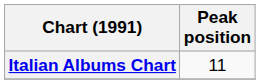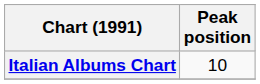Italian Albums Chart | Peak position: 11 -> 10
